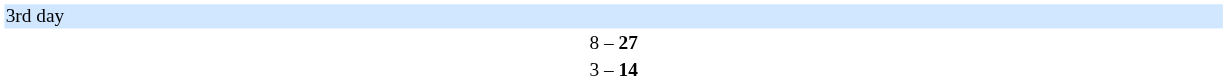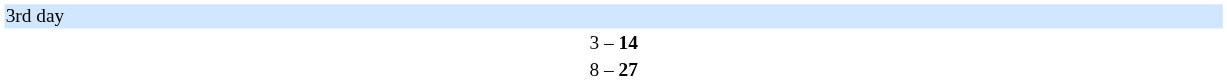rows swapped: 8 – 27 <-> 3 – 14
